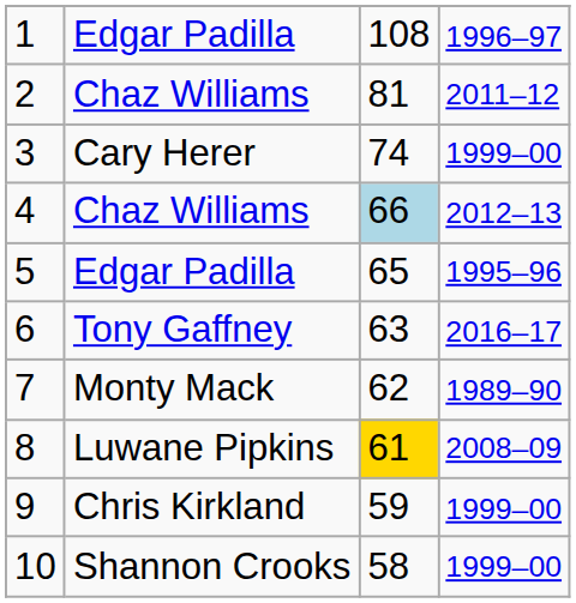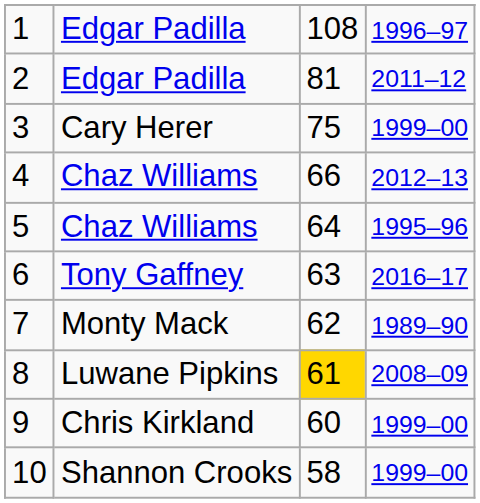2 | column 2: Chaz Williams -> Edgar Padilla
3 | column 3: 74 -> 75
4 | column 3: lightblue background -> no background
5 | column 2: Edgar Padilla -> Chaz Williams
5 | column 3: 65 -> 64
9 | column 3: 59 -> 60
